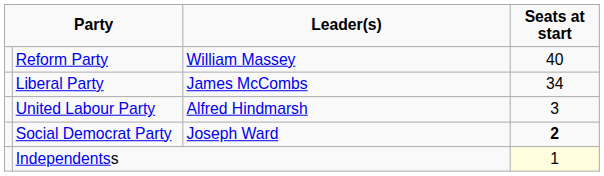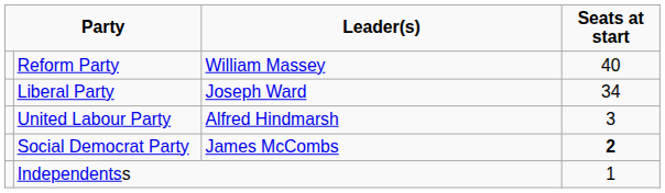Liberal Party | Leader(s): James McCombs -> Joseph Ward
Social Democrat Party | Leader(s): Joseph Ward -> James McCombs
Independentss | Seats at start: lightyellow background -> no background
